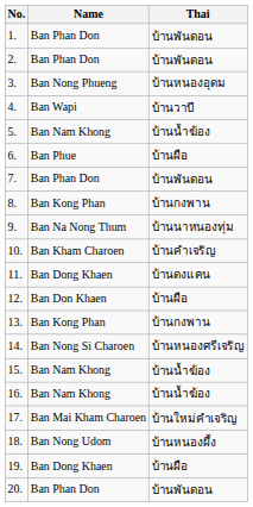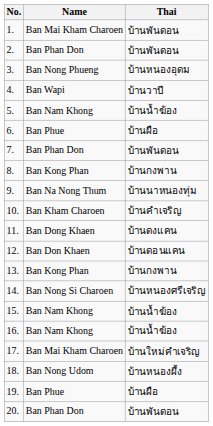1. | Name: Ban Phan Don -> Ban Mai Kham Charoen
12. | Thai: บ้านผือ -> บ้านดอนแคน
19. | Name: Ban Dong Khaen -> Ban Phue
